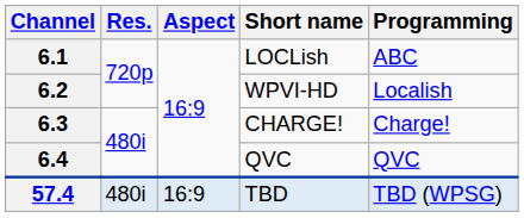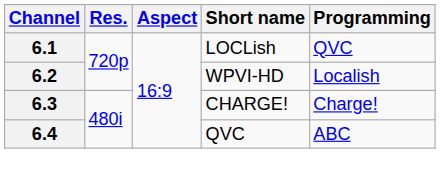6.1 | Programming: ABC -> QVC
6.4 | Programming: QVC -> ABC
- row: 57.4 | 480i | 16:9 | TBD | TBD (WPSG)
